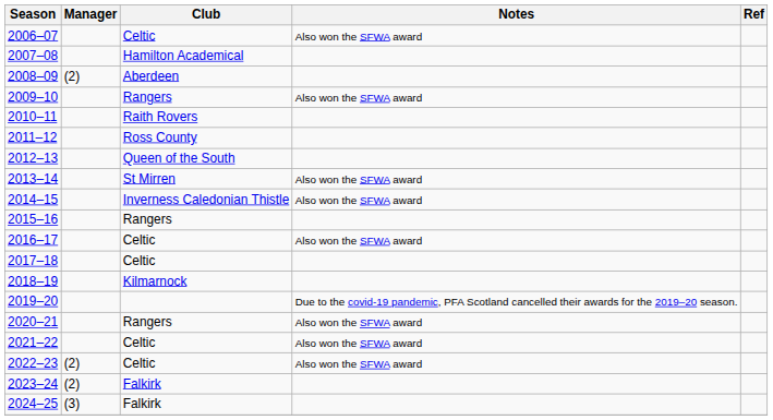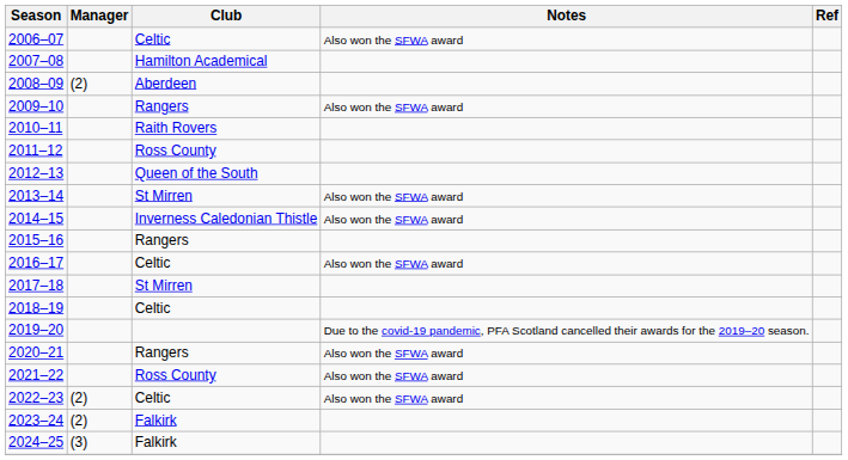2017–18 | Club: Celtic -> St Mirren
2018–19 | Club: Kilmarnock -> Celtic
2021–22 | Club: Celtic -> Ross County
